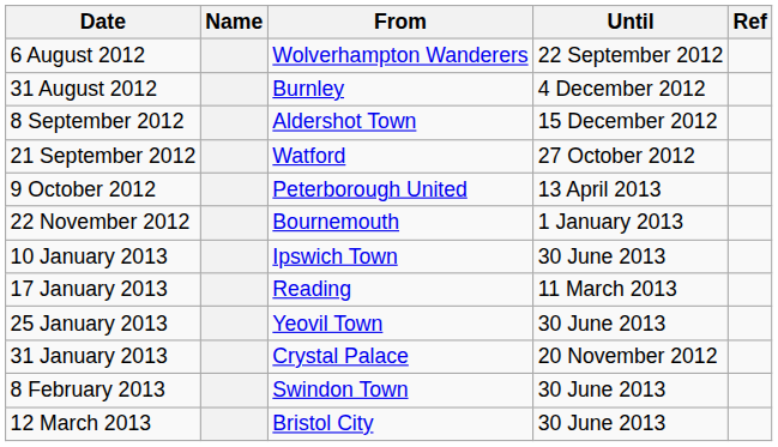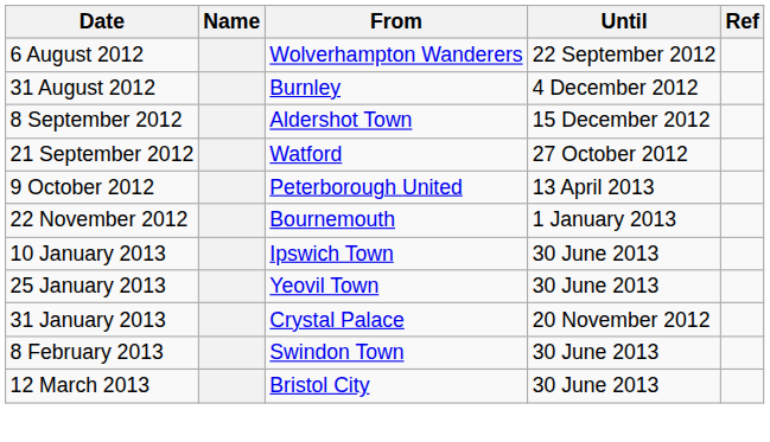- row: 17 January 2013 | Reading | 11 March 2013
